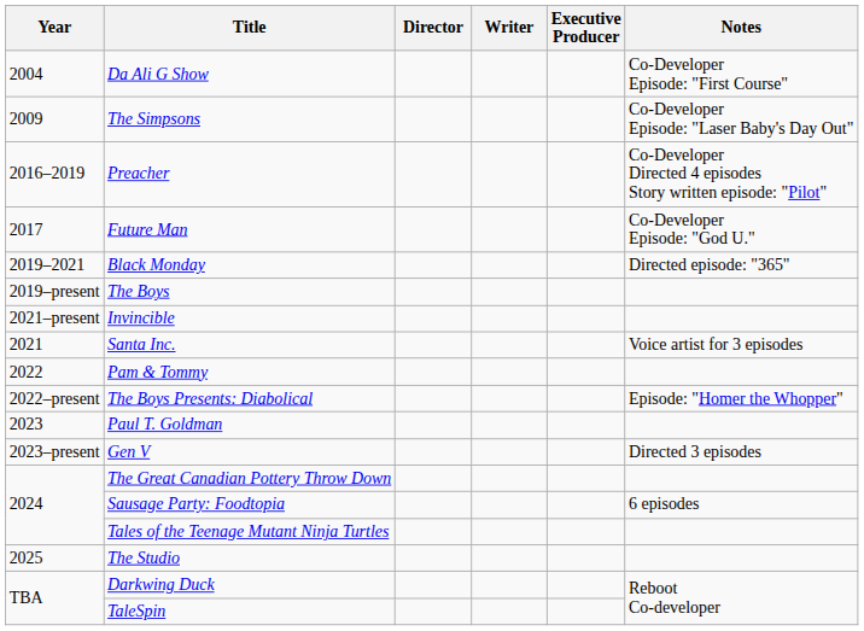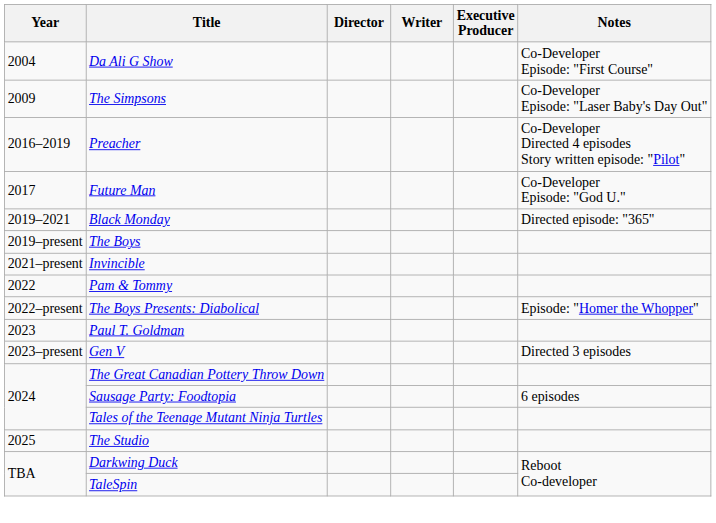- row: 2021 | Santa Inc. | Voice artist for 3 episodes
